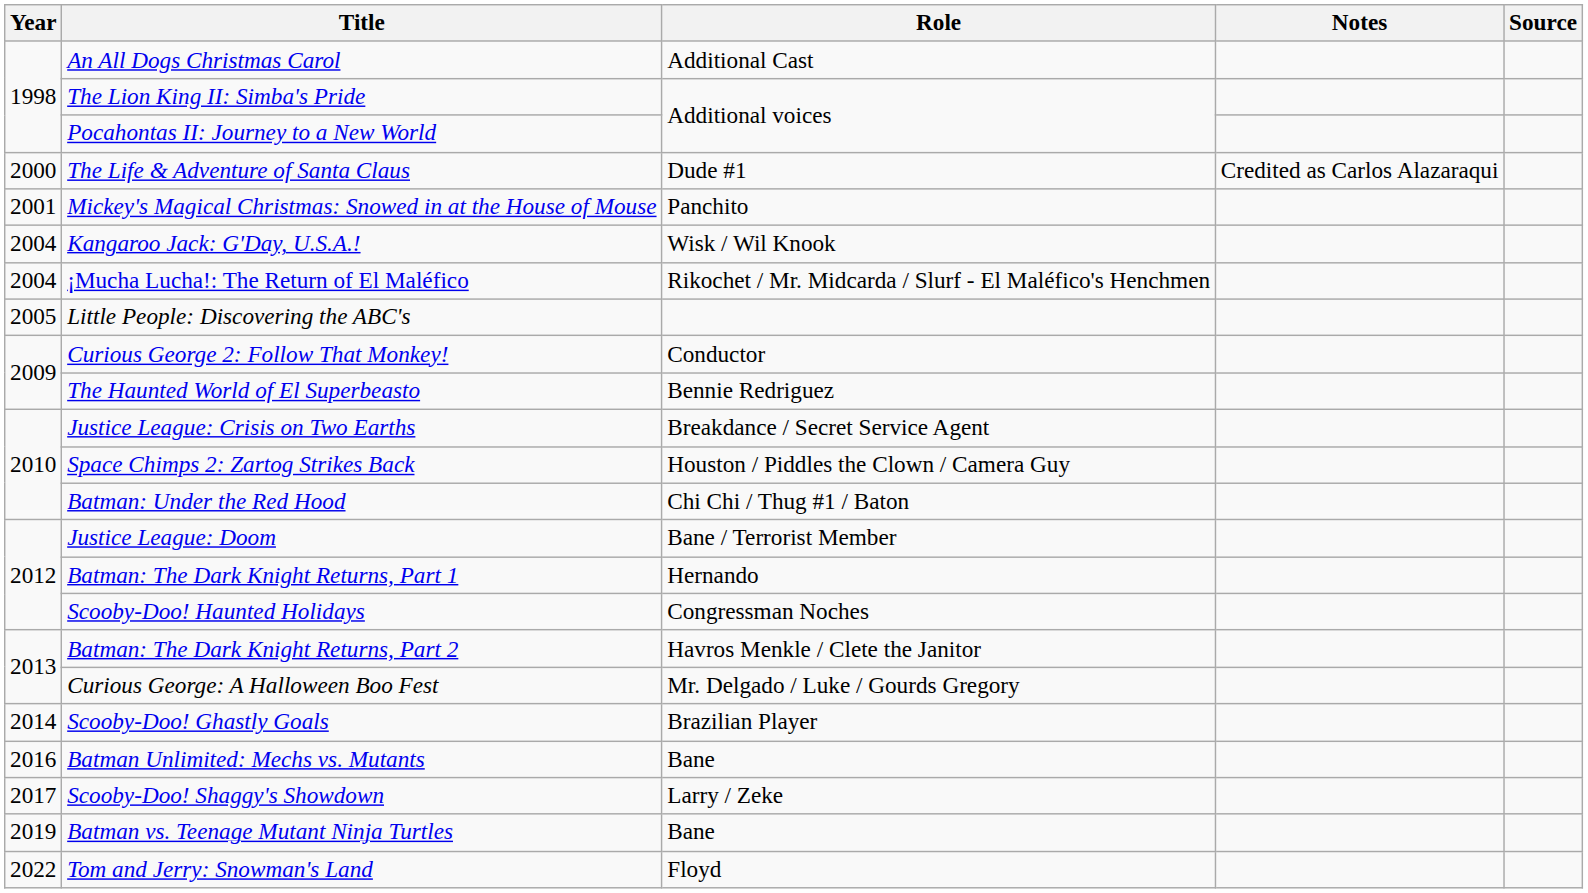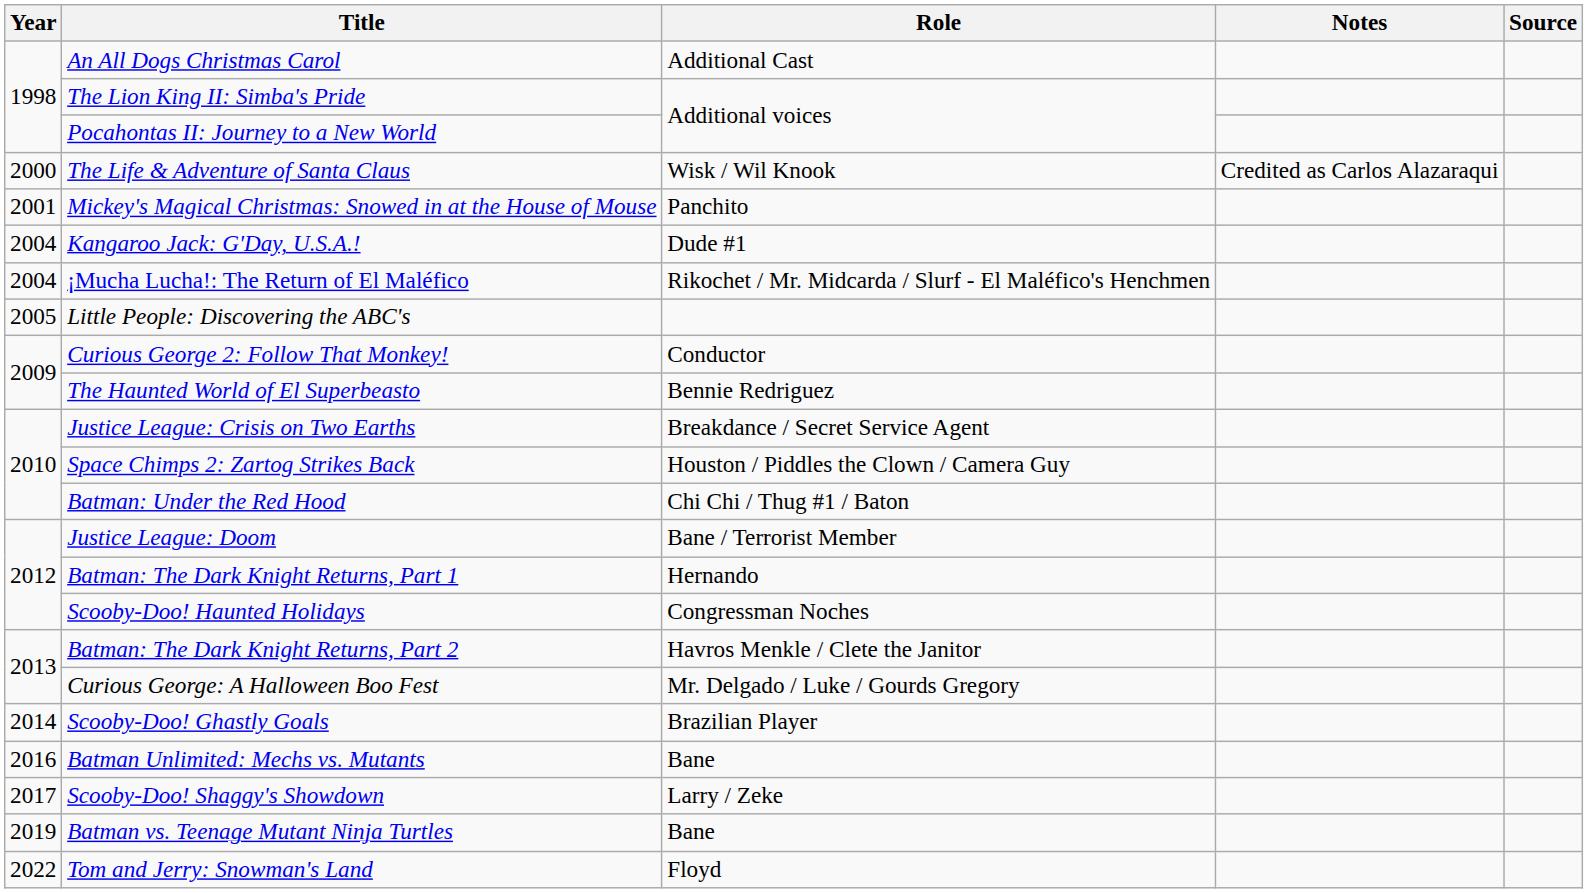The Life & Adventure of Santa Claus | Role: Dude #1 -> Wisk / Wil Knook
Kangaroo Jack: G'Day, U.S.A.! | Role: Wisk / Wil Knook -> Dude #1
